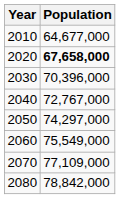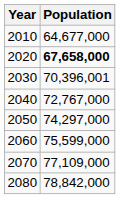2030 | Population: 70,396,000 -> 70,396,001
2060 | Population: 75,549,000 -> 75,599,000
